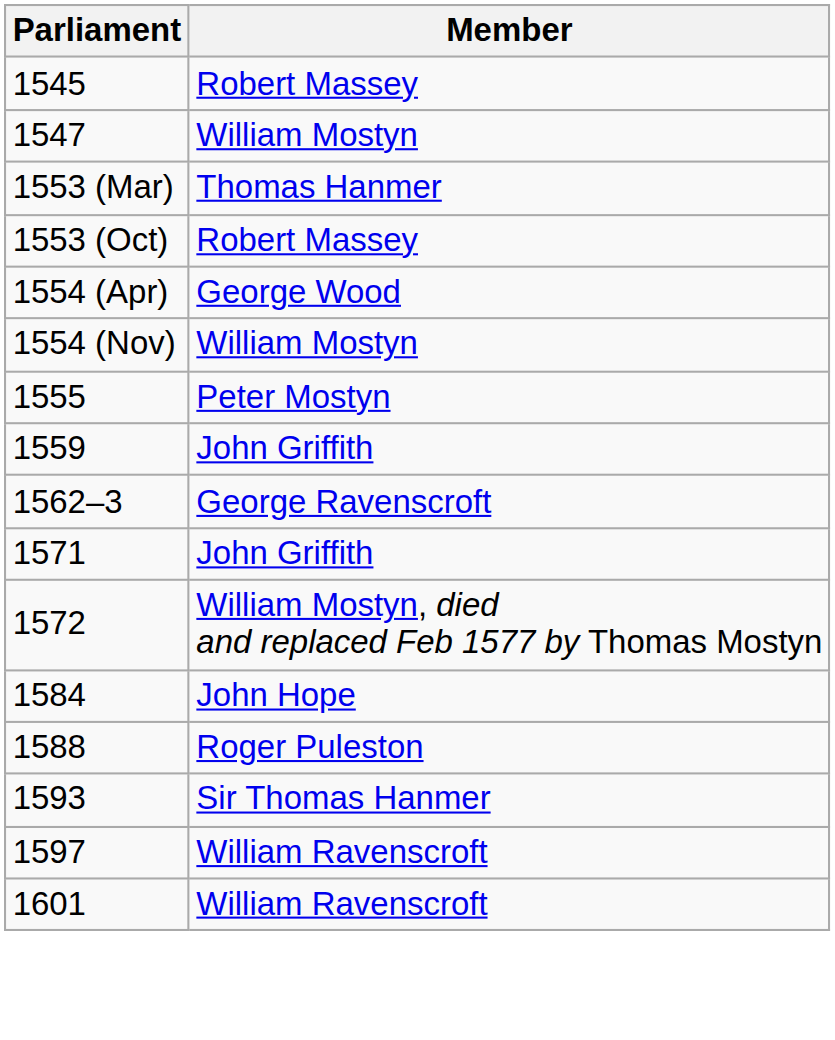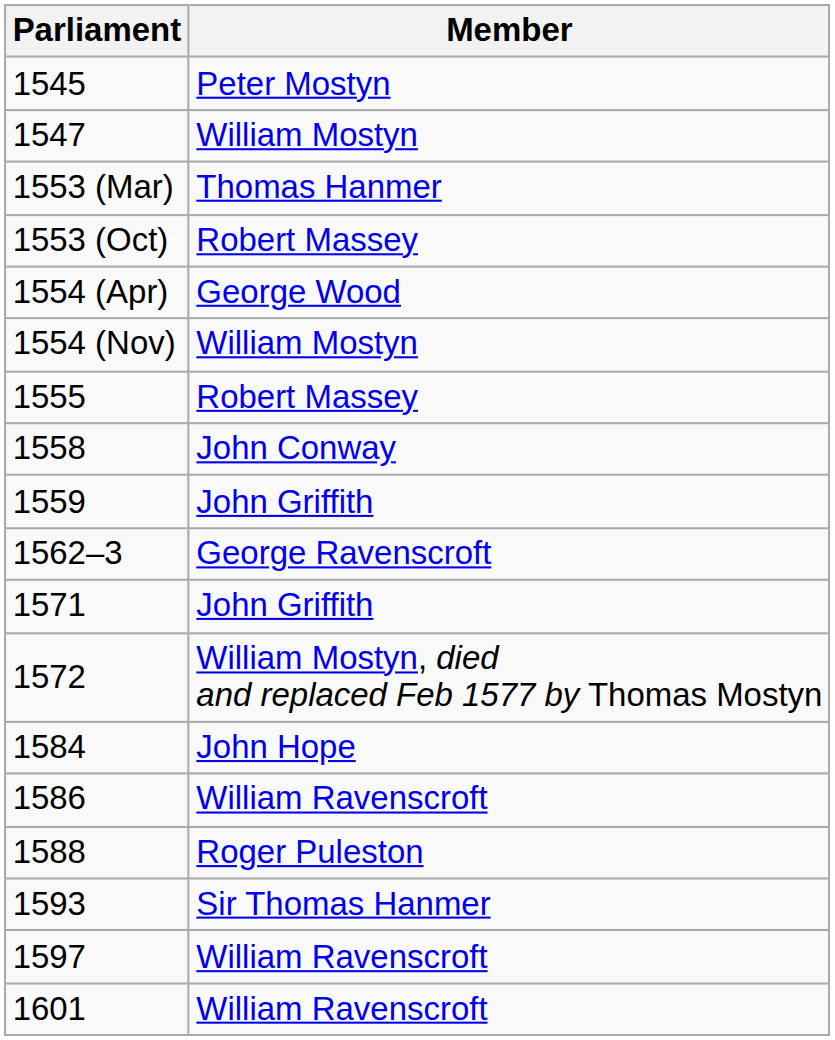1545 | Member: Robert Massey -> Peter Mostyn
1555 | Member: Peter Mostyn -> Robert Massey
+ row: 1558 | John Conway
+ row: 1586 | William Ravenscroft
